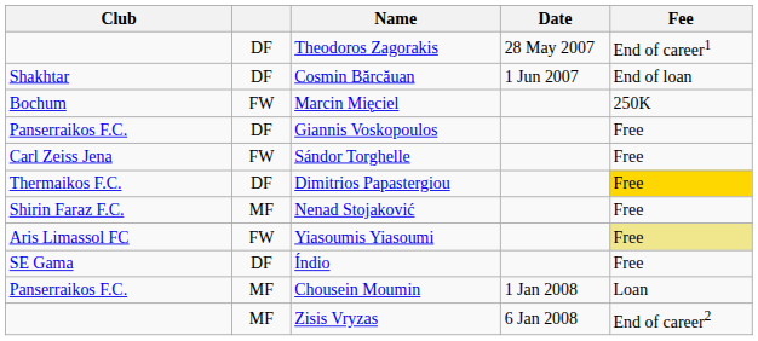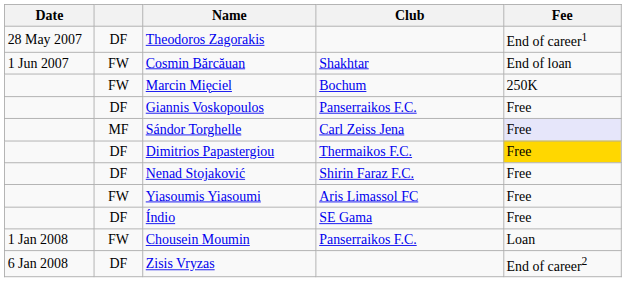columns swapped: Date <-> Club
Cosmin Bărcăuan | column 2: DF -> FW
Sándor Torghelle | column 2: FW -> MF
Sándor Torghelle | Fee: no background -> lavender background
Nenad Stojaković | column 2: MF -> DF
Yiasoumis Yiasoumi | Fee: khaki background -> no background
Chousein Moumin | column 2: MF -> FW
Zisis Vryzas | column 2: MF -> DF
